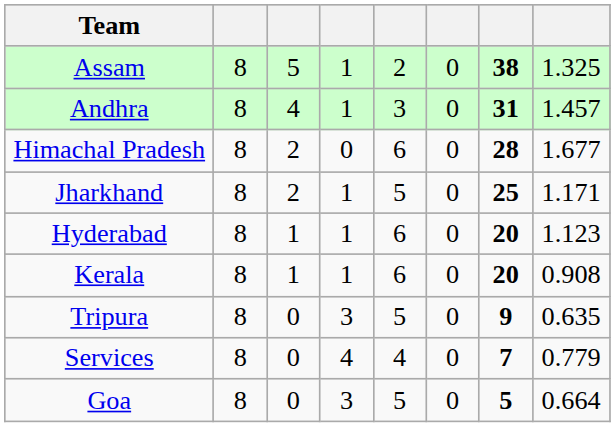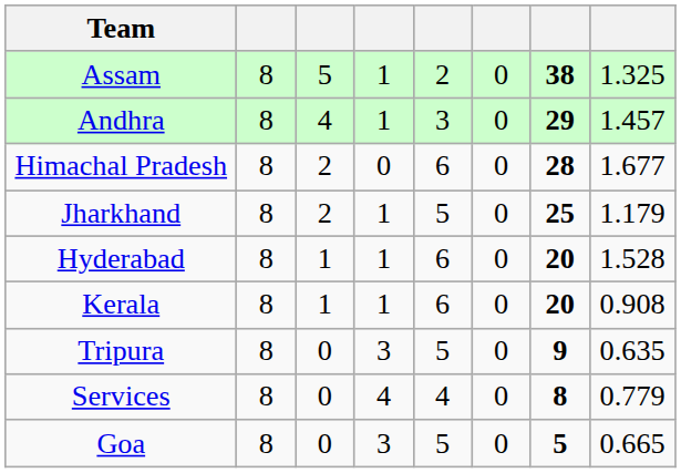Andhra | column 7: 31 -> 29
Jharkhand | column 8: 1.171 -> 1.179
Hyderabad | column 8: 1.123 -> 1.528
Services | column 7: 7 -> 8
Goa | column 8: 0.664 -> 0.665
